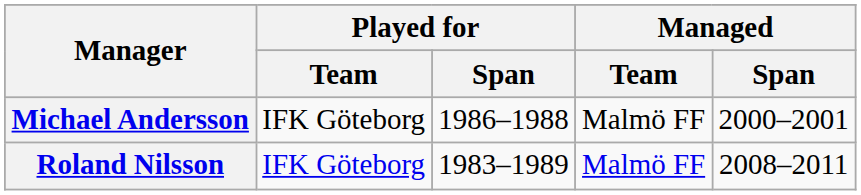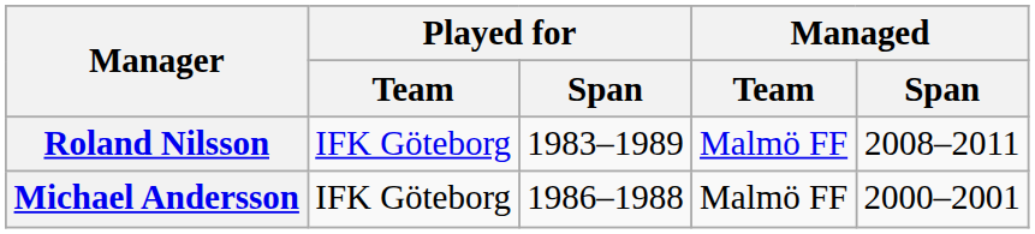rows swapped: Roland Nilsson <-> Michael Andersson
